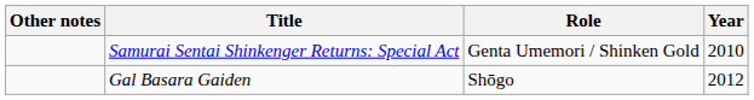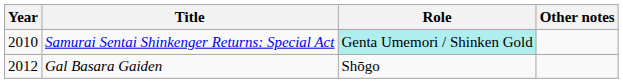columns swapped: Year <-> Other notes
Samurai Sentai Shinkenger Returns: Special Act | Role: no background -> paleturquoise background
